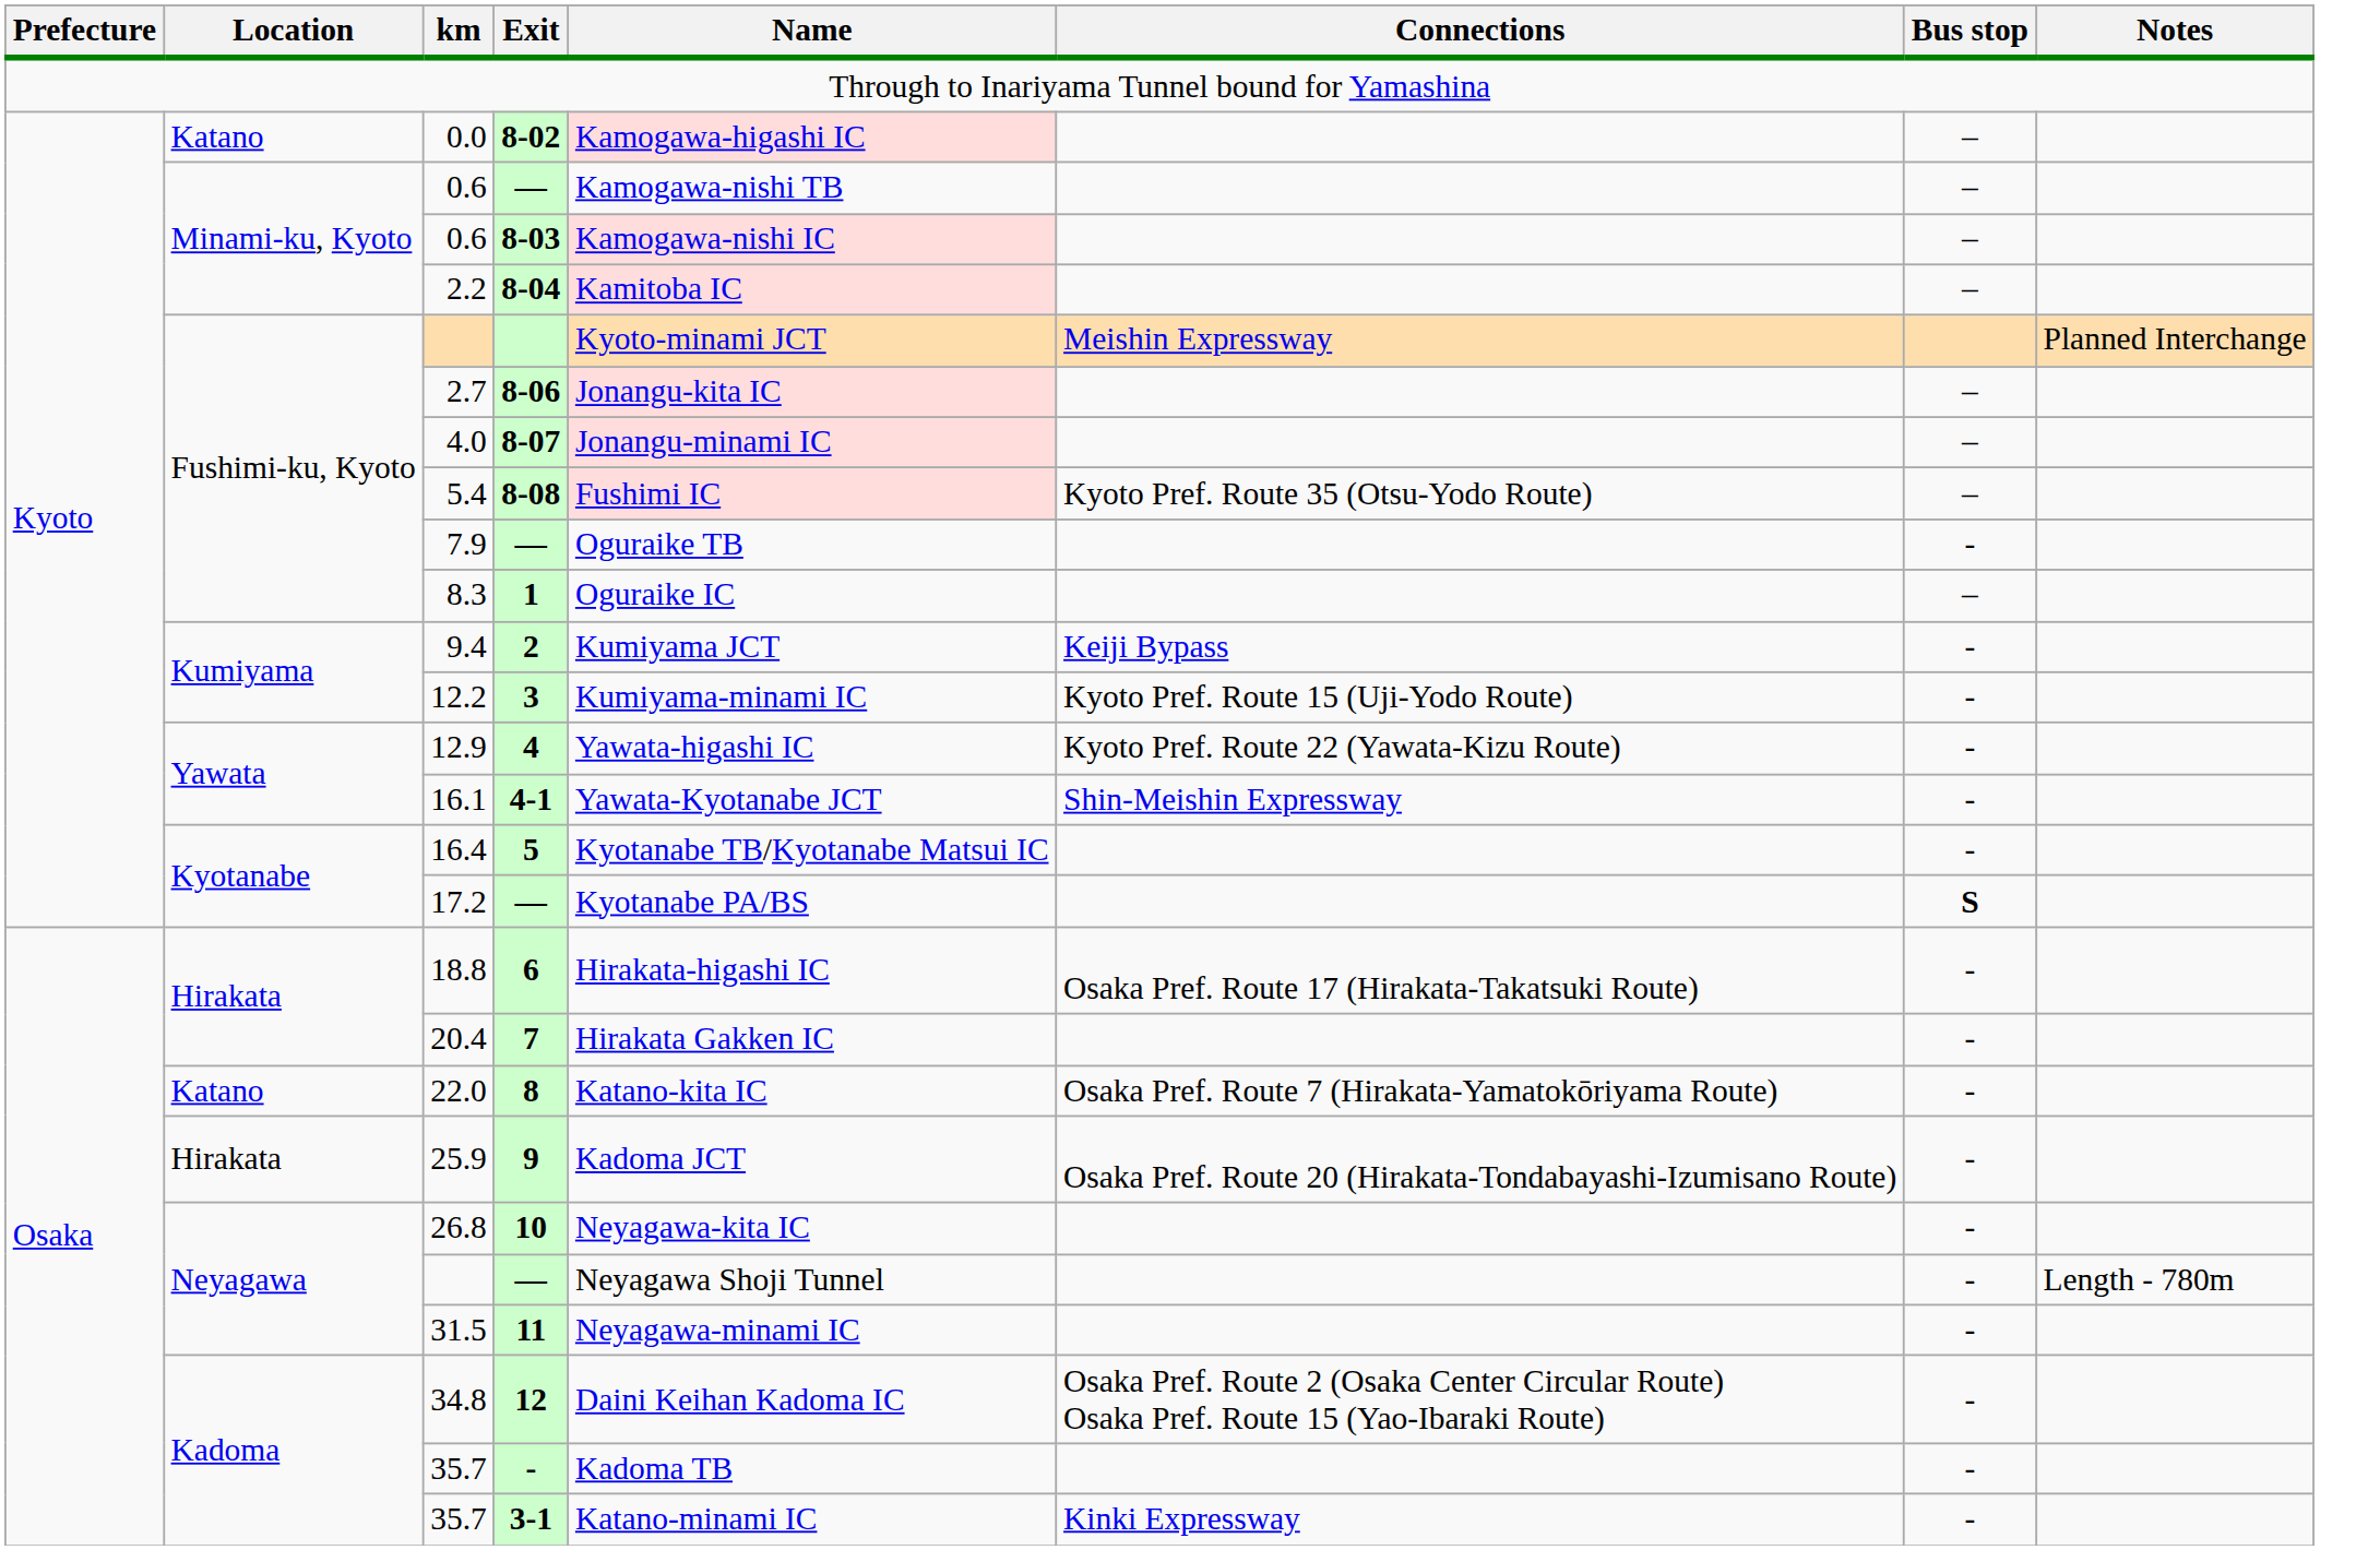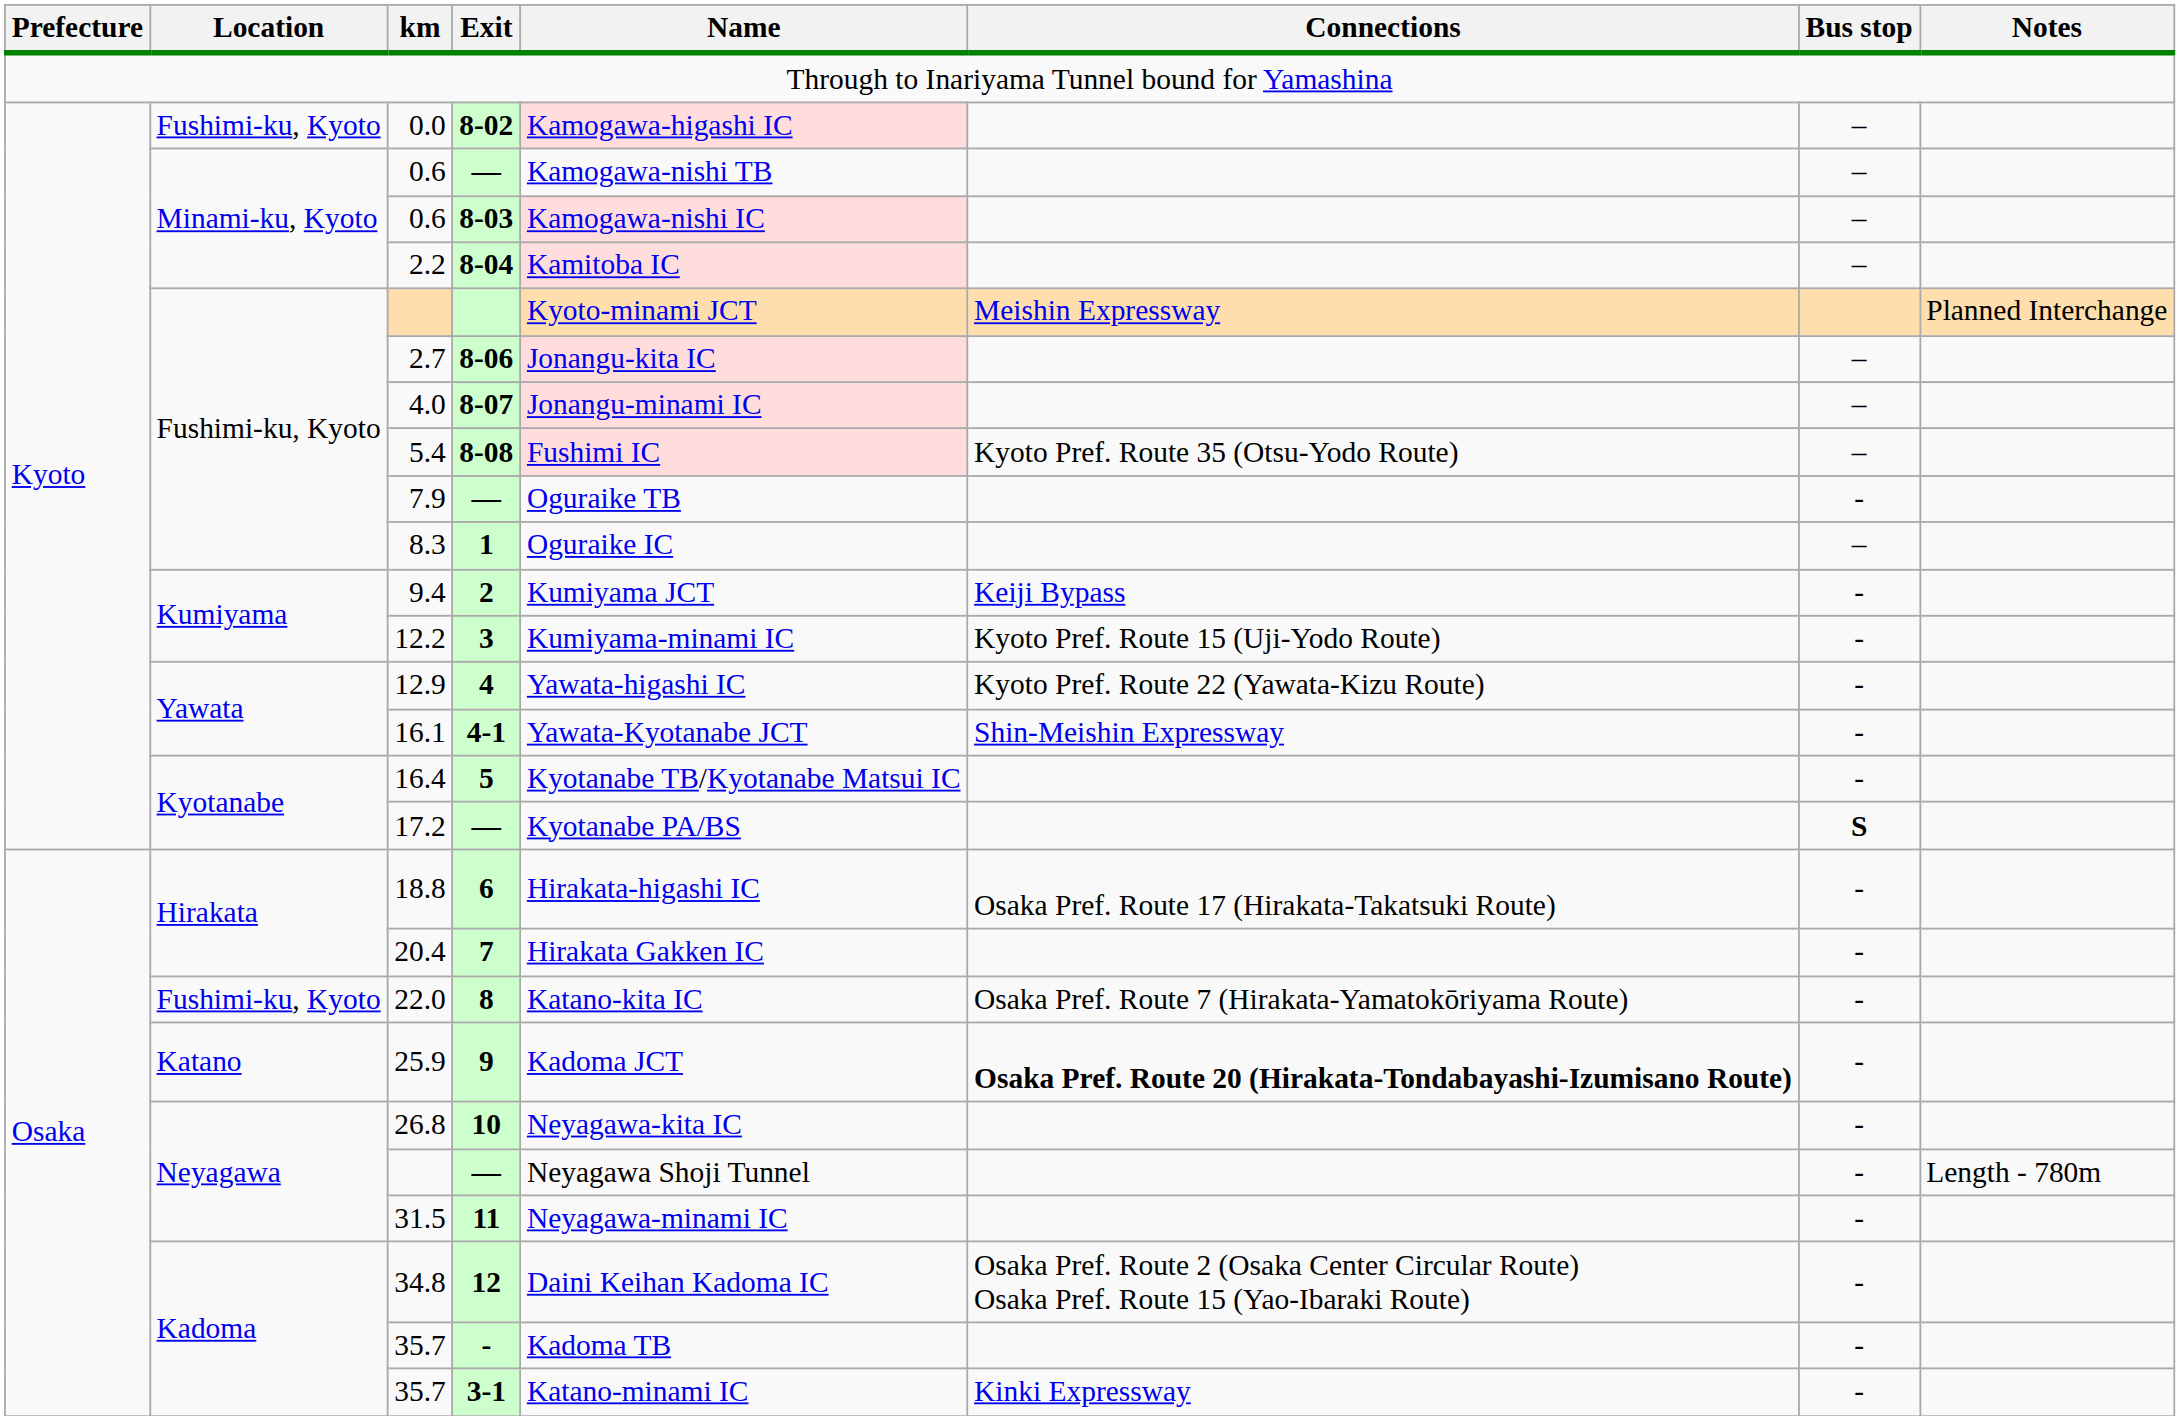0.0 | Location: Katano -> Fushimi-ku, Kyoto
22.0 | Location: Katano -> Fushimi-ku, Kyoto
25.9 | Location: Hirakata -> Katano
25.9 | Connections: normal -> bold
